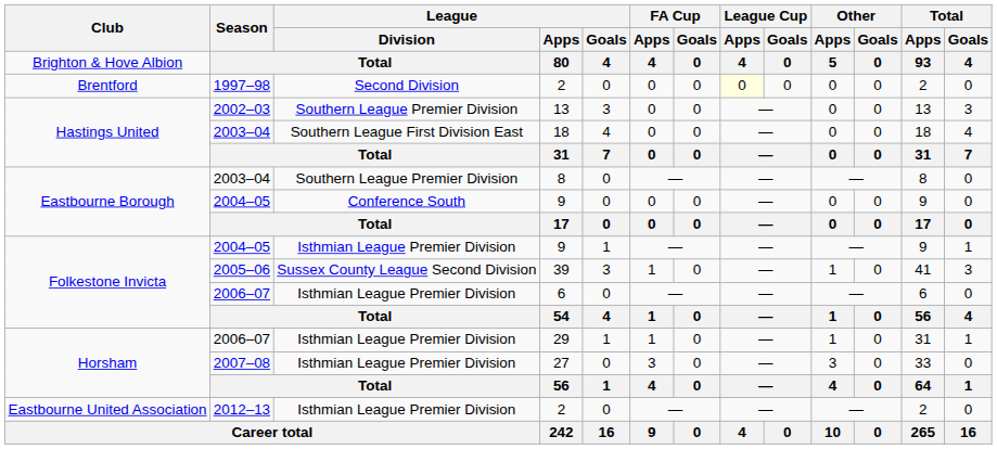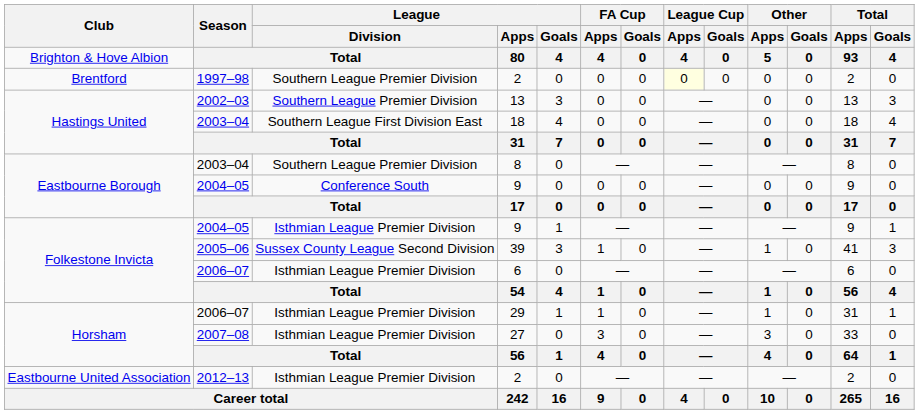Brentford / 2 | League / Division: Second Division -> Southern League Premier Division
